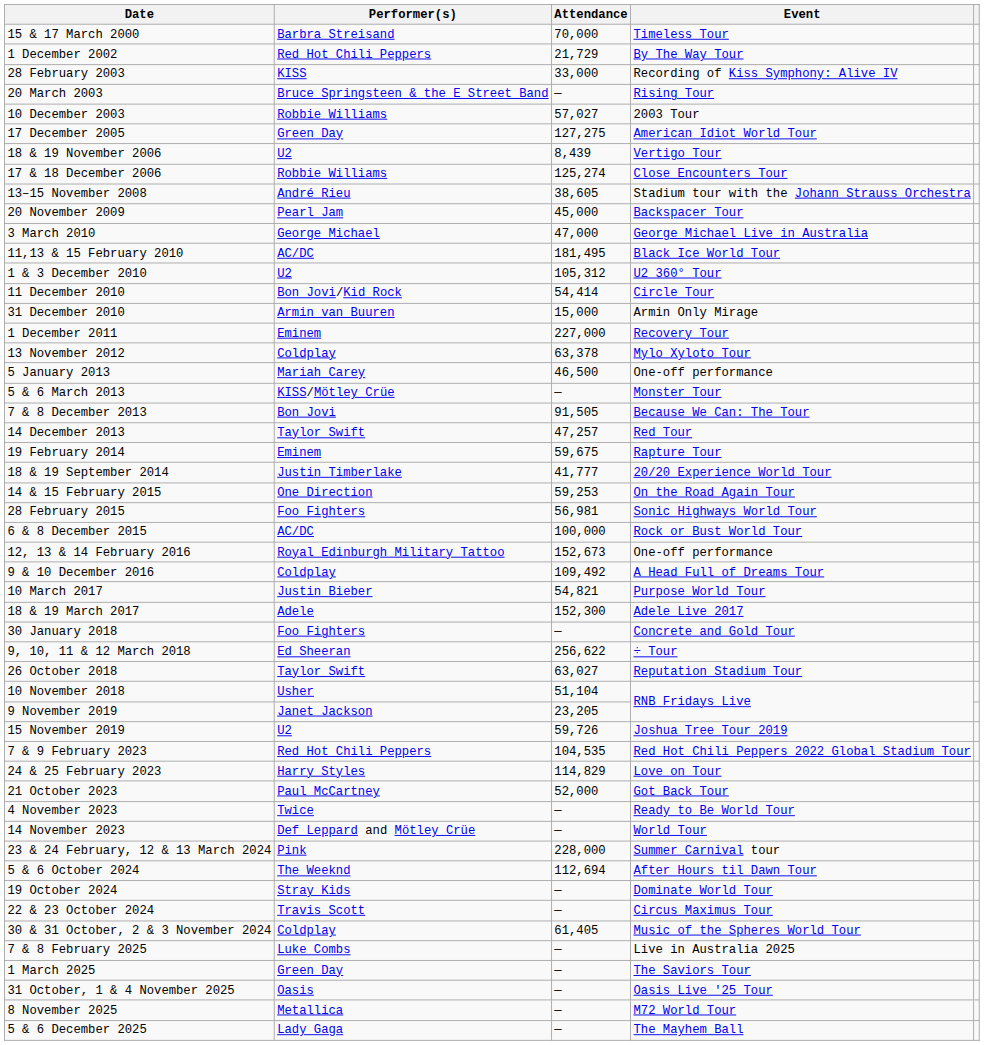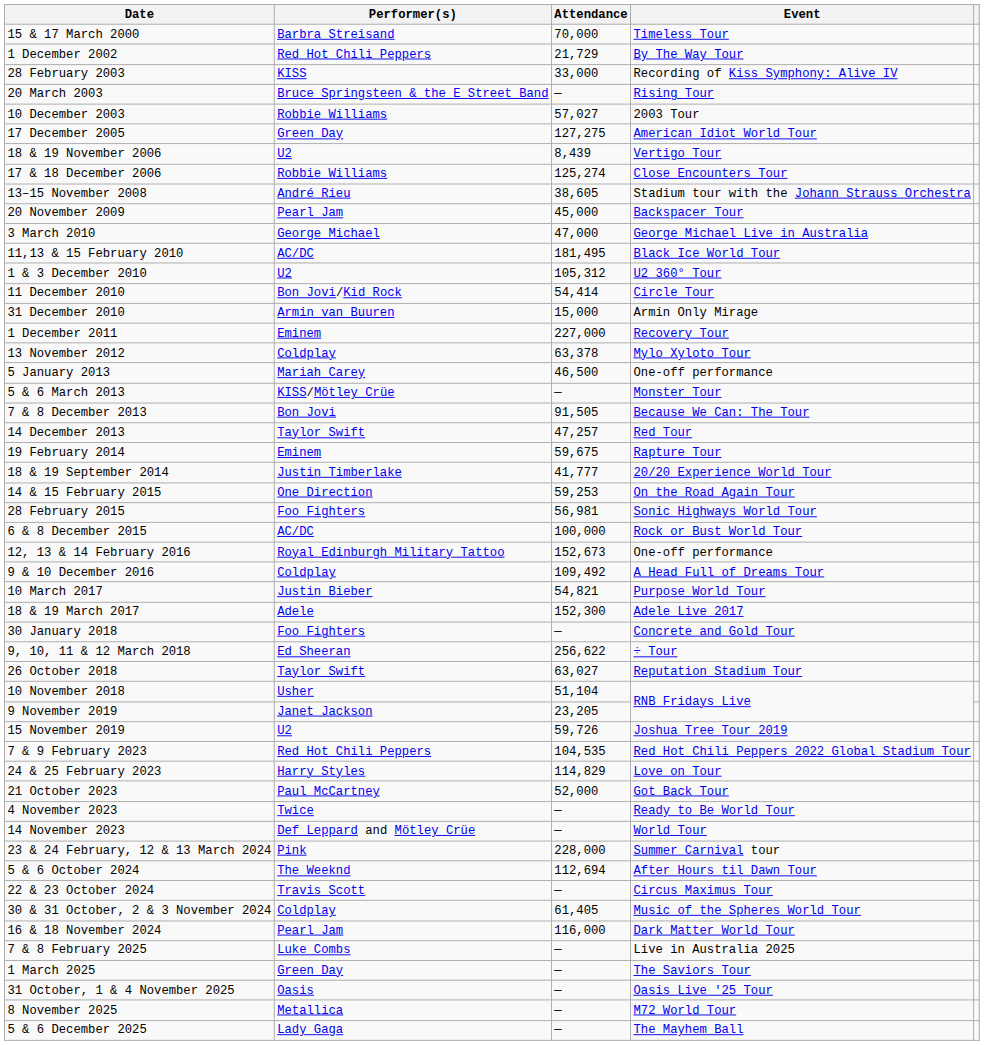- row: 19 October 2024 | Stray Kids | — | Dominate World Tour
+ row: 16 & 18 November 2024 | Pearl Jam | 116,000 | Dark Matter World Tour
